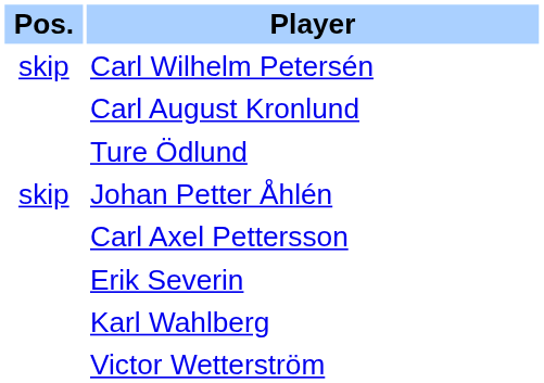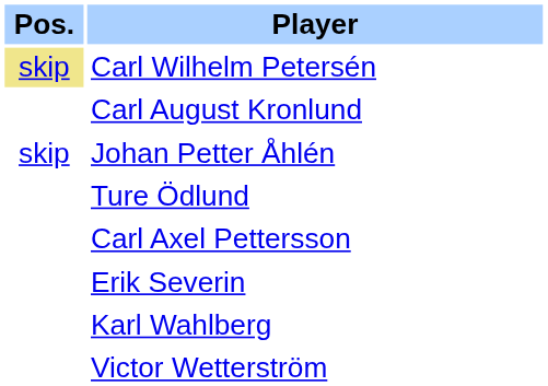Carl Wilhelm Petersén | Pos.: no background -> khaki background
rows swapped: Johan Petter Åhlén <-> Ture Ödlund
